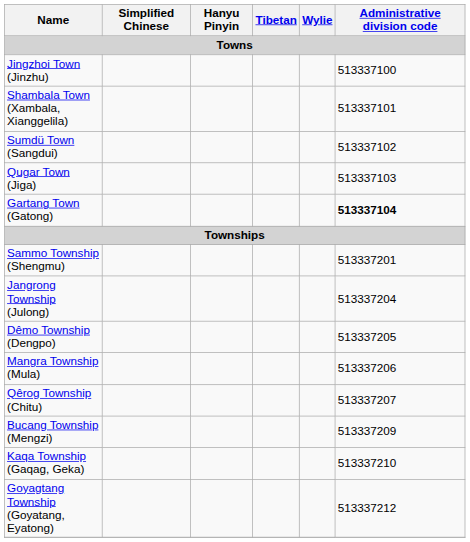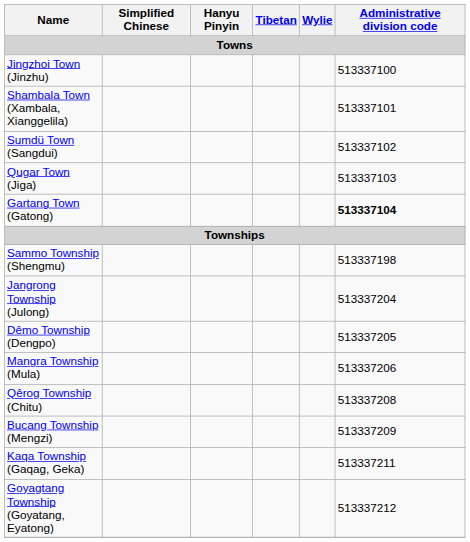Sammo Township (Shengmu) | Administrative division code: 513337201 -> 513337198
Qêrog Township (Chitu) | Administrative division code: 513337207 -> 513337208
Kaqa Township (Gaqag, Geka) | Administrative division code: 513337210 -> 513337211
